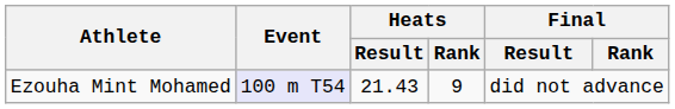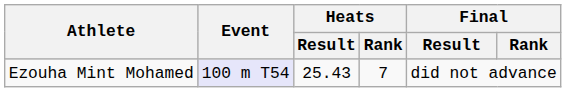Ezouha Mint Mohamed | Heats / Result: 21.43 -> 25.43
Ezouha Mint Mohamed | Heats / Rank: 9 -> 7
